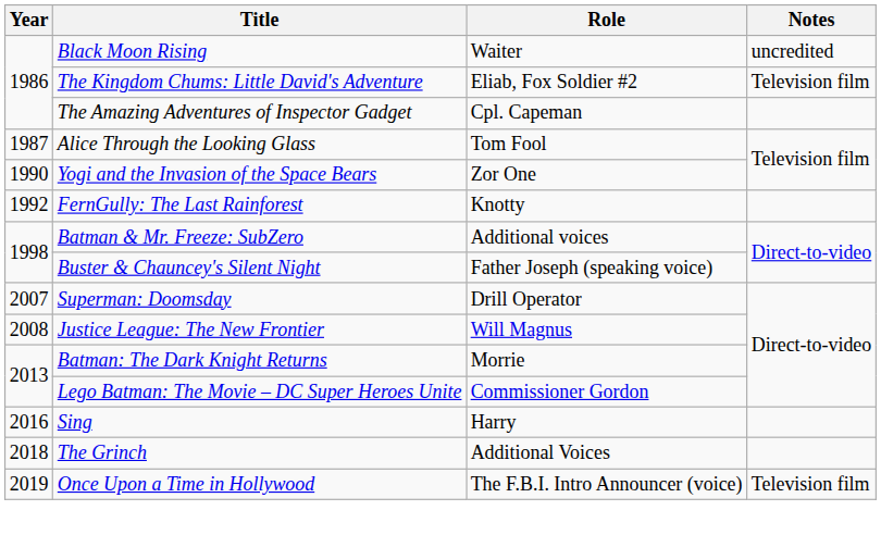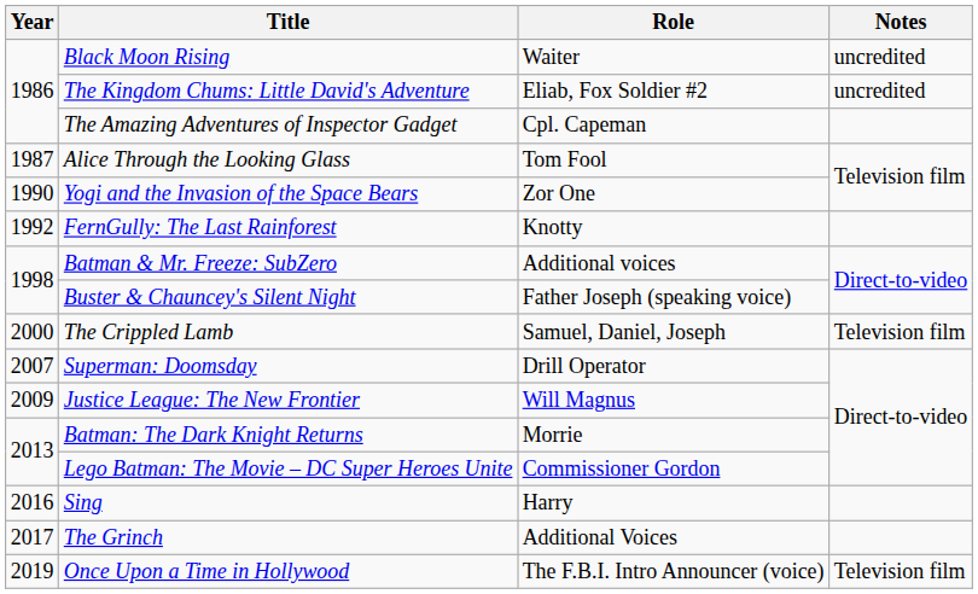The Kingdom Chums: Little David's Adventure | Notes: Television film -> uncredited
+ row: 2000 | The Crippled Lamb | Samuel, Daniel, Joseph | Television film
Justice League: The New Frontier | Year: 2008 -> 2009
The Grinch | Year: 2018 -> 2017
